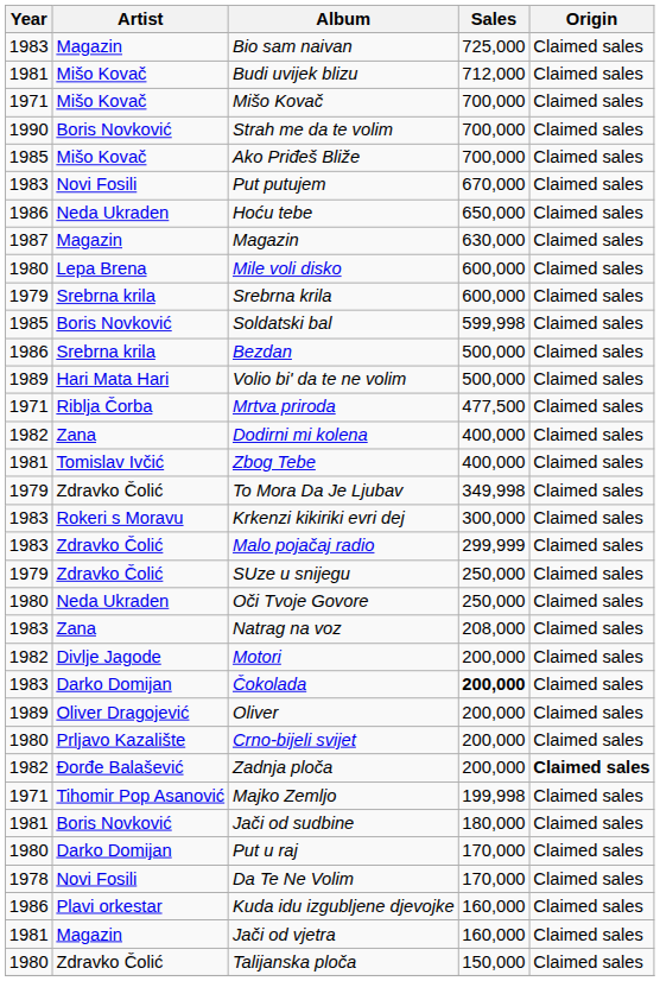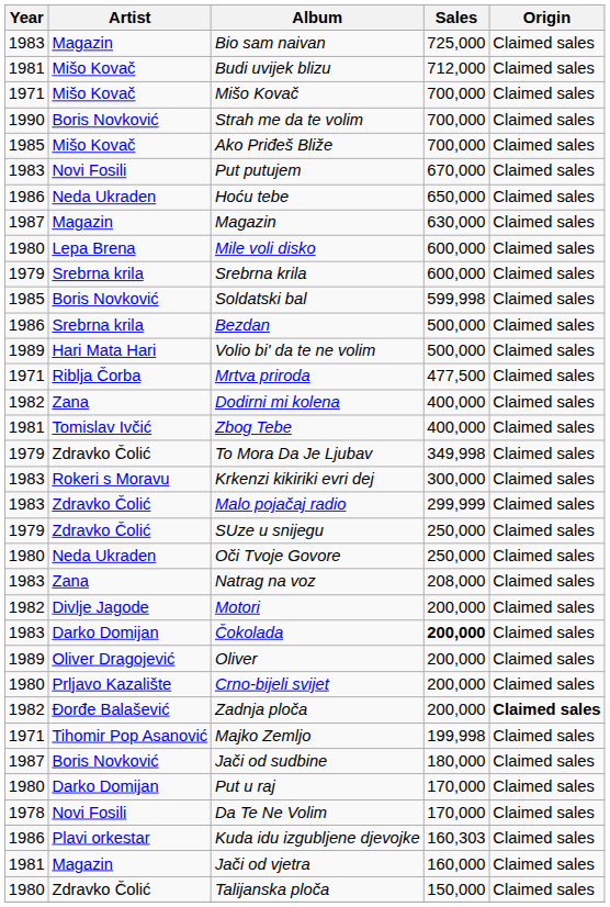Jači od sudbine | Year: 1981 -> 1987
Kuda idu izgubljene djevojke | Sales: 160,000 -> 160,303
